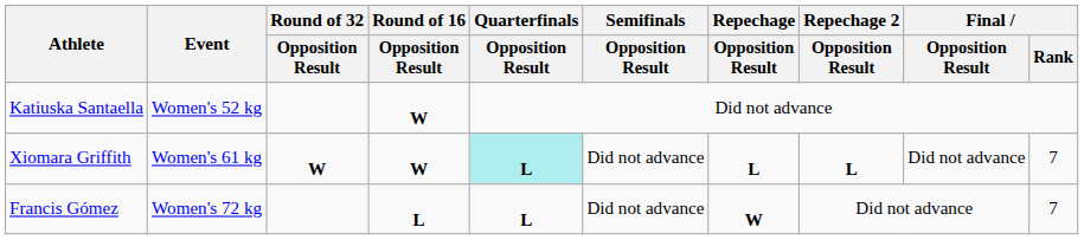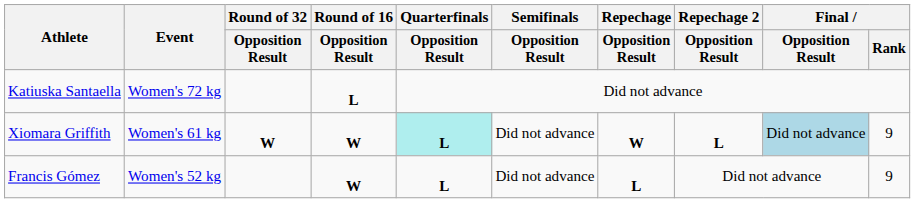Katiuska Santaella | Event: Women's 52 kg -> Women's 72 kg
Katiuska Santaella | Round of 16 / Opposition Result: W -> L
Xiomara Griffith | Repechage / Opposition Result: L -> W
Xiomara Griffith | Final / Opposition Result: no background -> lightblue background
Xiomara Griffith | Final / Rank: 7 -> 9
Francis Gómez | Event: Women's 72 kg -> Women's 52 kg
Francis Gómez | Round of 16 / Opposition Result: L -> W
Francis Gómez | Repechage / Opposition Result: W -> L
Francis Gómez | Final / Rank: 7 -> 9
